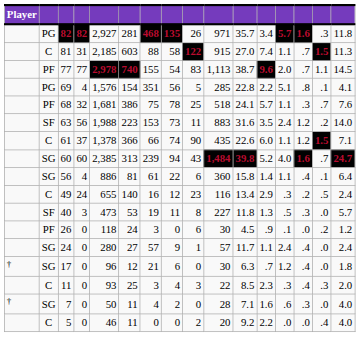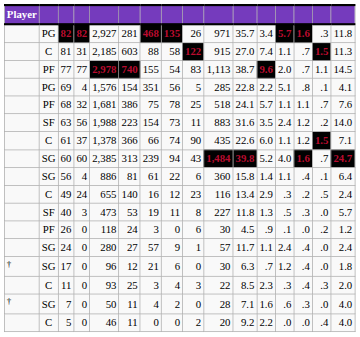68 | column 14: .3 -> 1.1
63 | column 7: 153 -> 154
